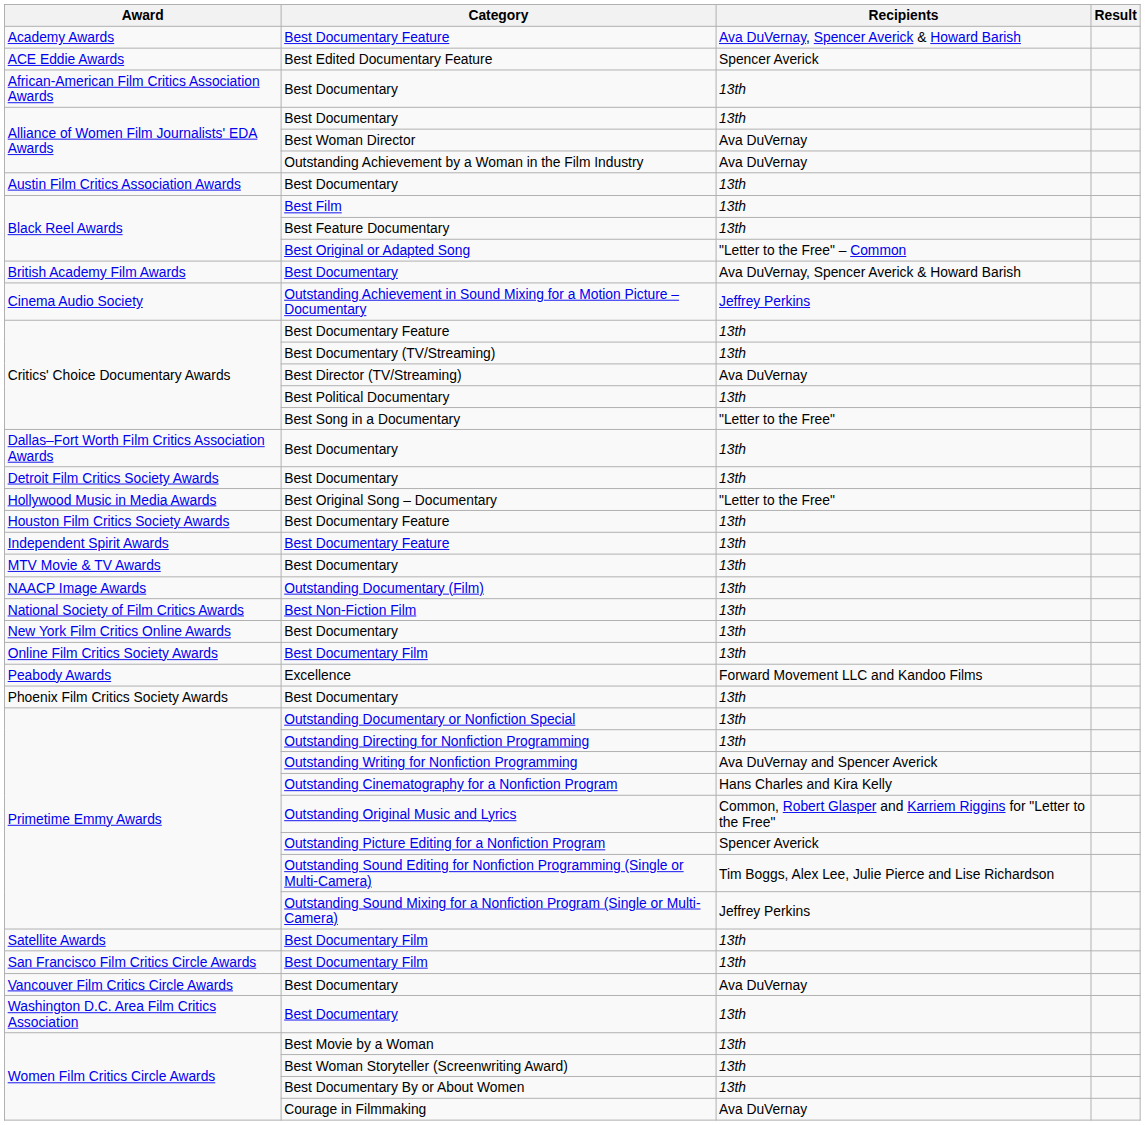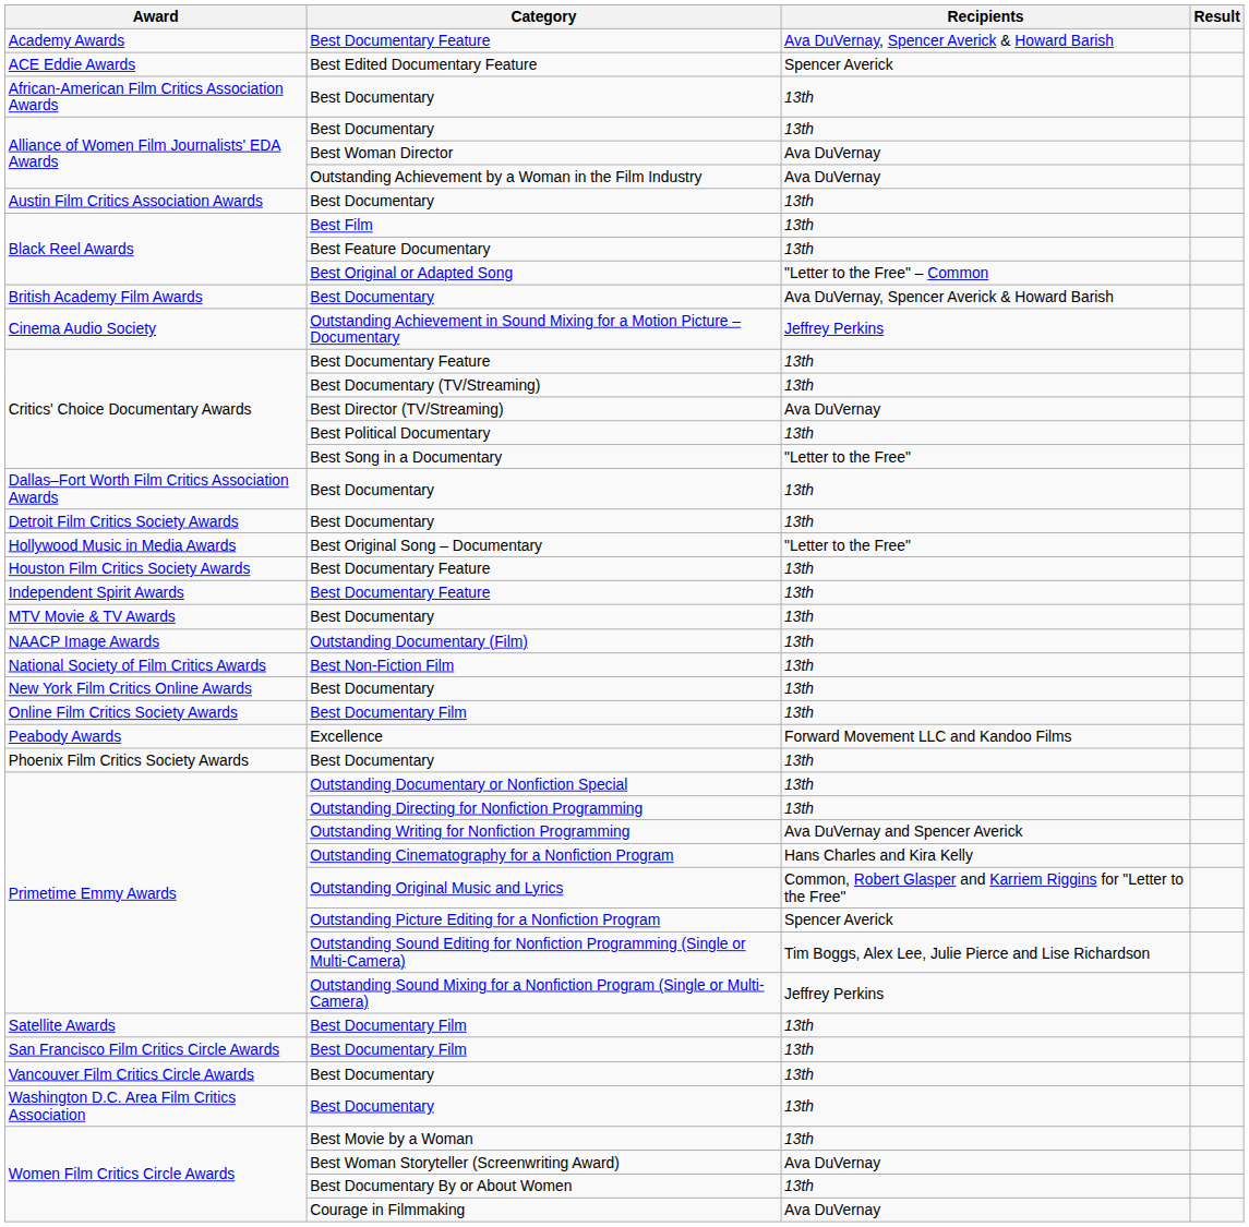Vancouver Film Critics Circle Awards / Best Documentary | Recipients: Ava DuVernay -> 13th
Best Woman Storyteller (Screenwriting Award) | Recipients: 13th -> Ava DuVernay
